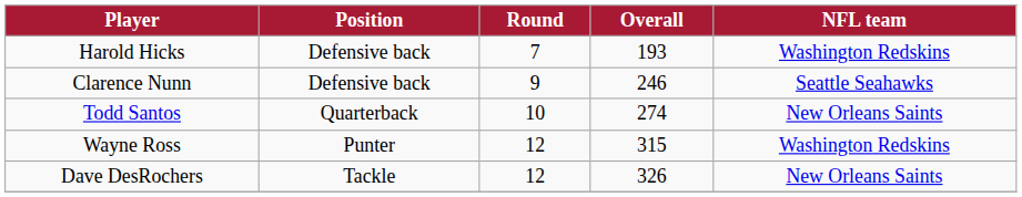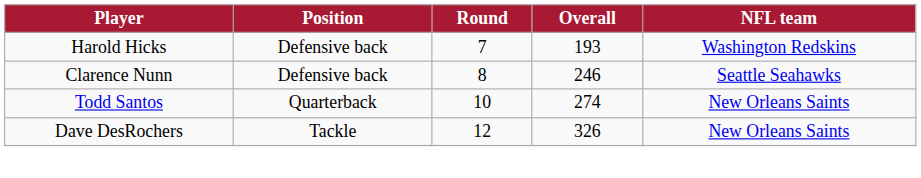Clarence Nunn | Round: 9 -> 8
- row: Wayne Ross | Punter | 12 | 315 | Washington Redskins
